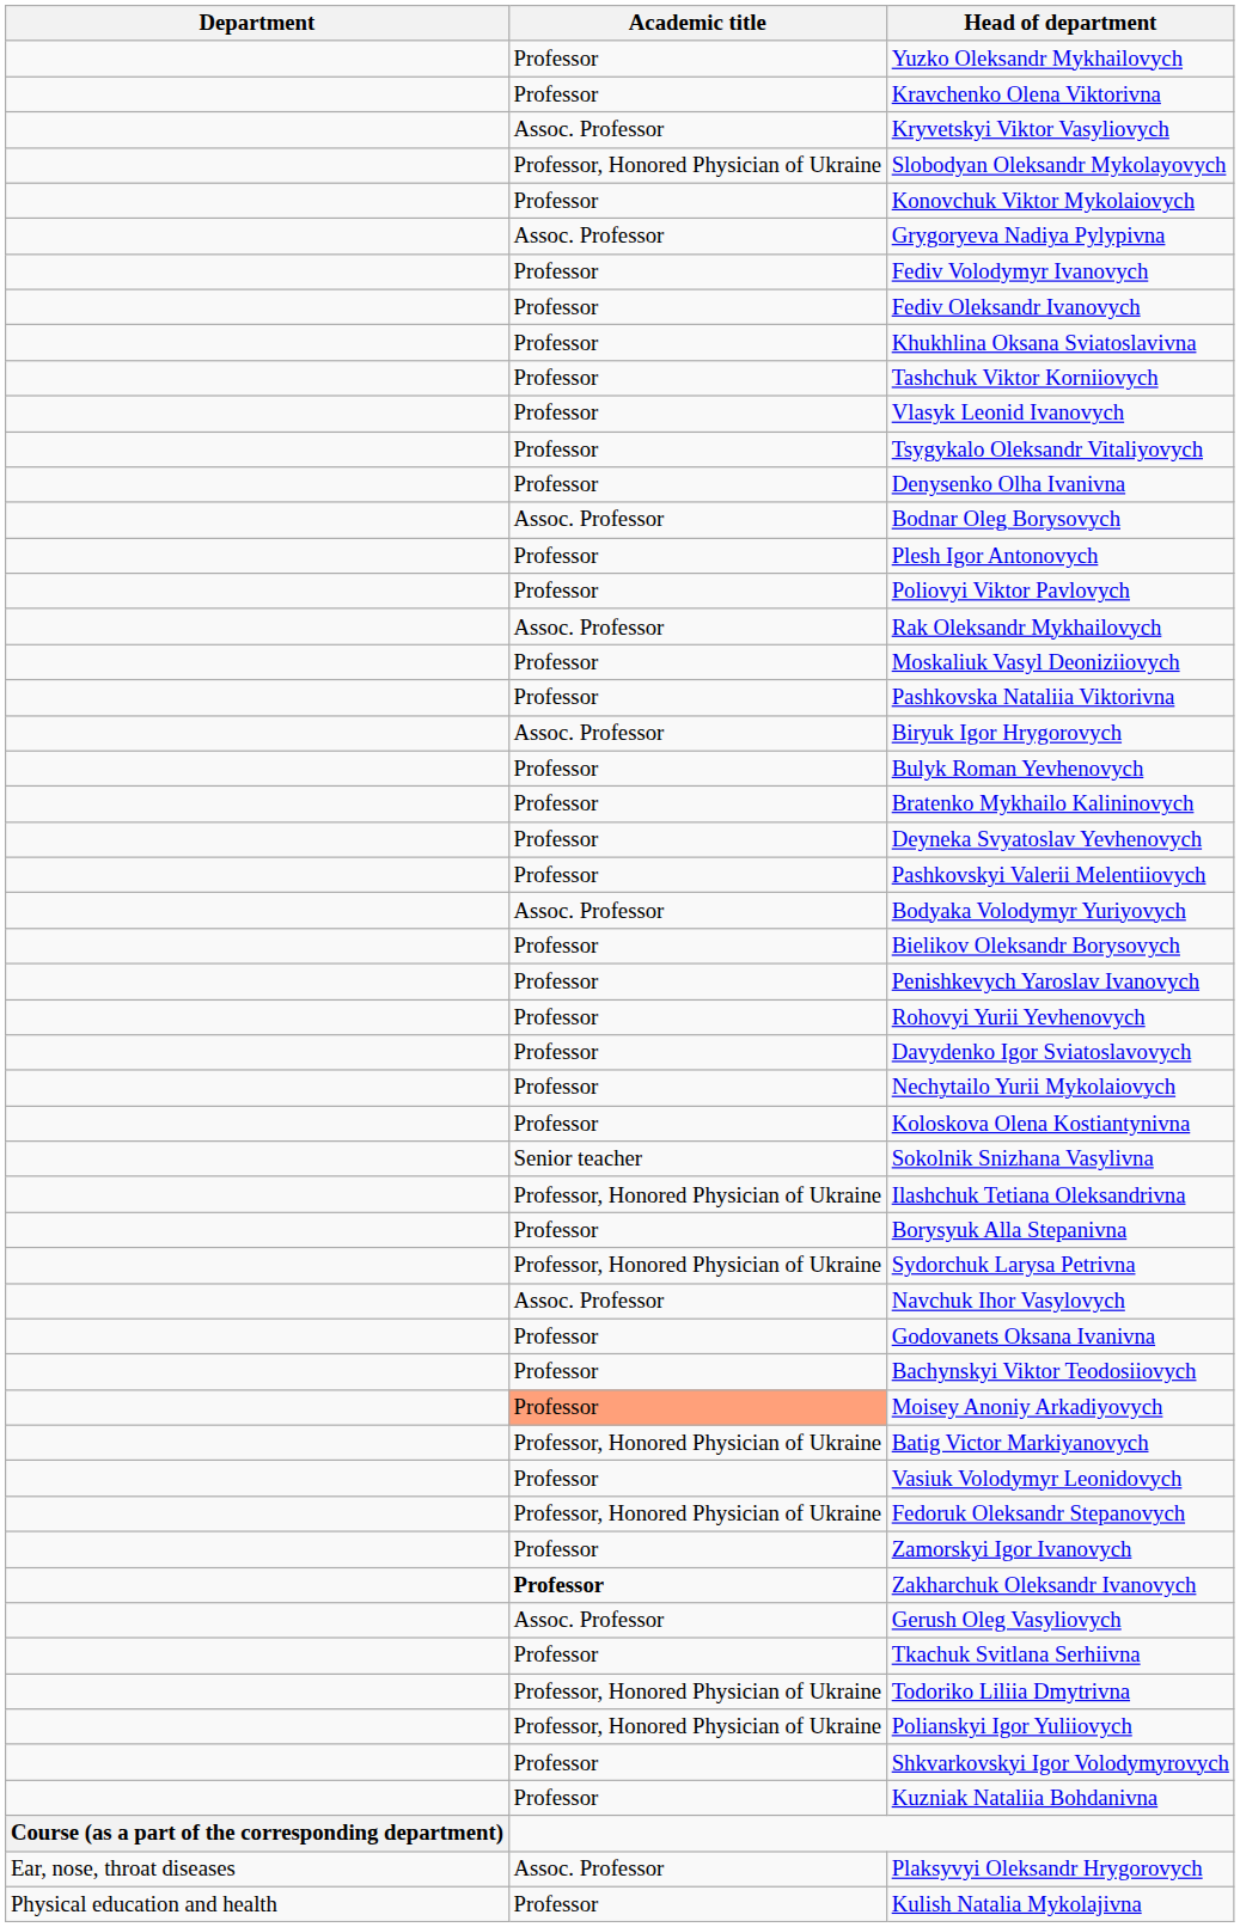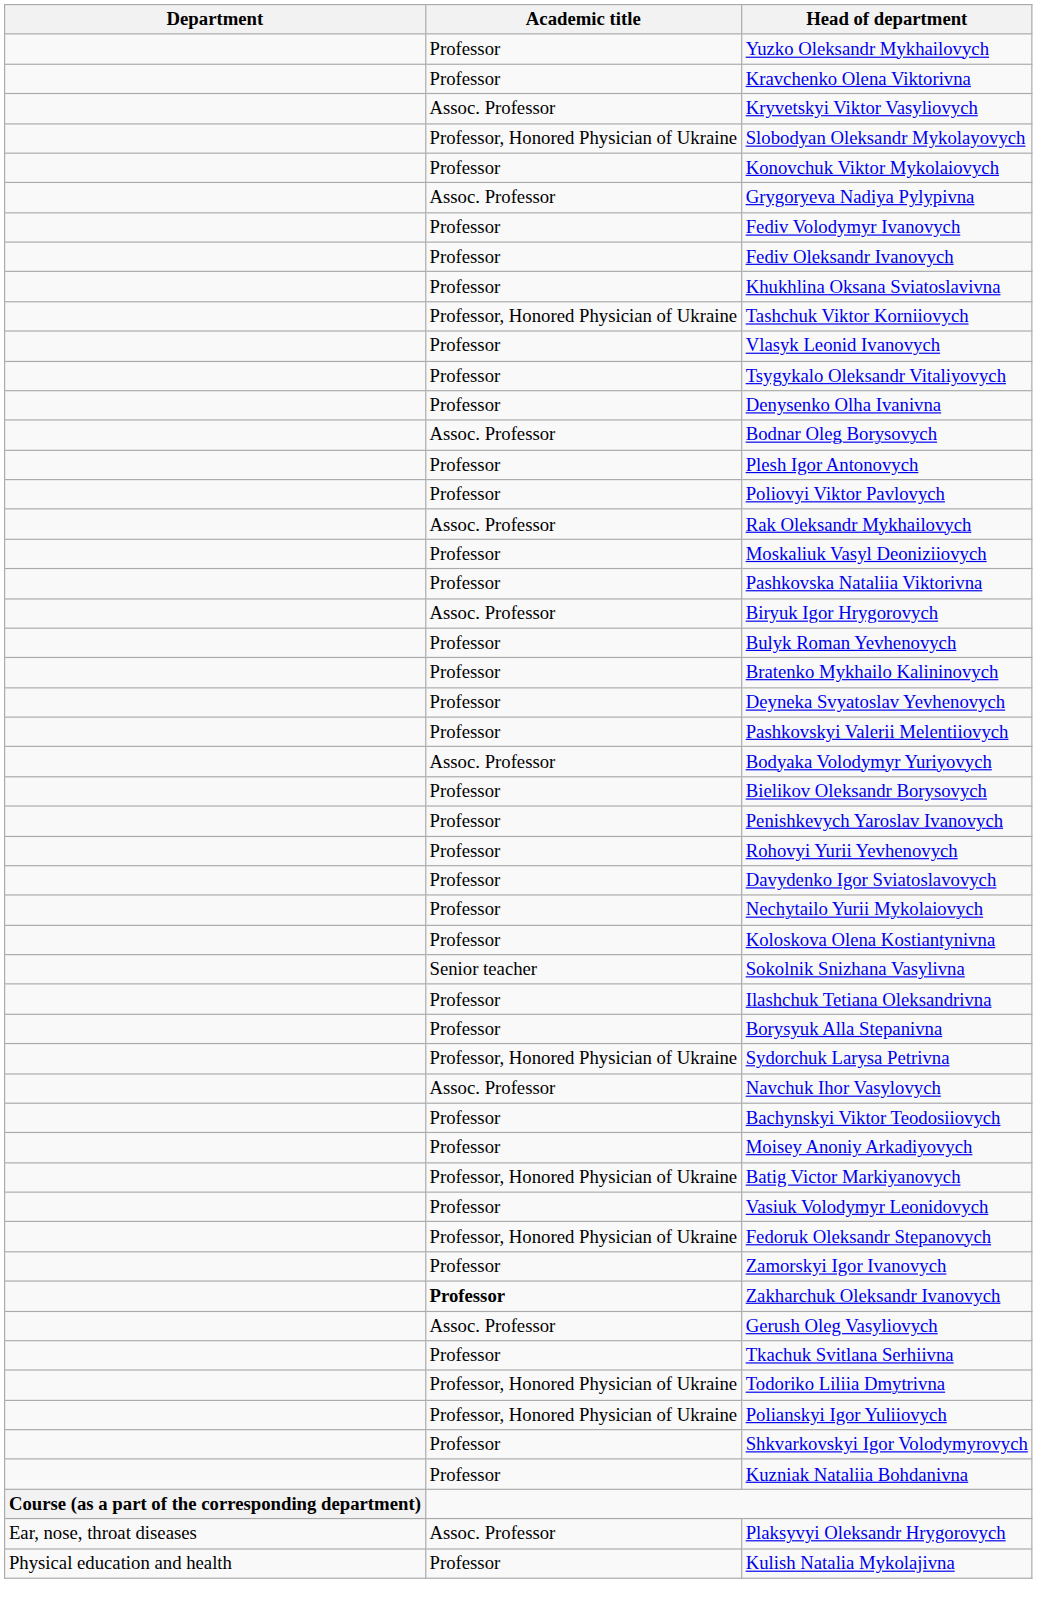Tashchuk Viktor Korniiovych | Academic title: Professor -> Professor, Honored Physician of Ukraine
Ilashchuk Tetiana Oleksandrivna | Academic title: Professor, Honored Physician of Ukraine -> Professor
- row: Professor | Godovanets Oksana Ivanivna
Moisey Anoniy Arkadiyovych | Academic title: lightsalmon background -> no background
